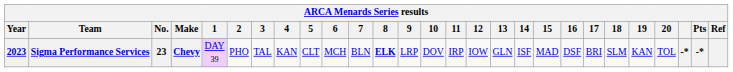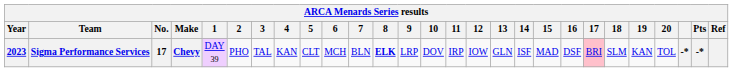Sigma Performance Services | No.: 23 -> 17
Sigma Performance Services | 17: no background -> pink background
